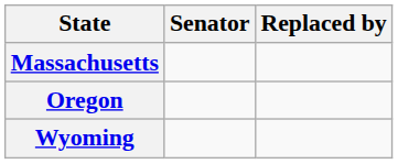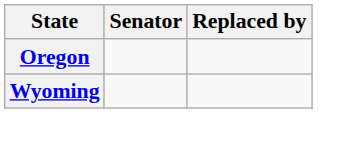- row: Massachusetts
